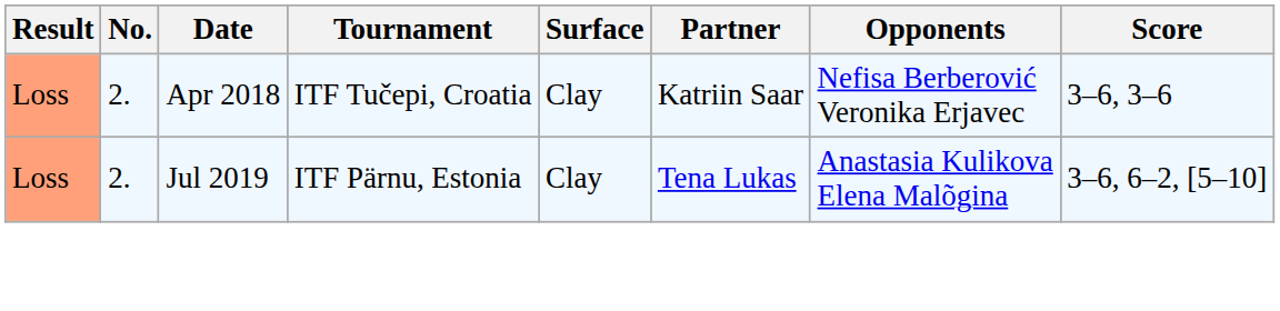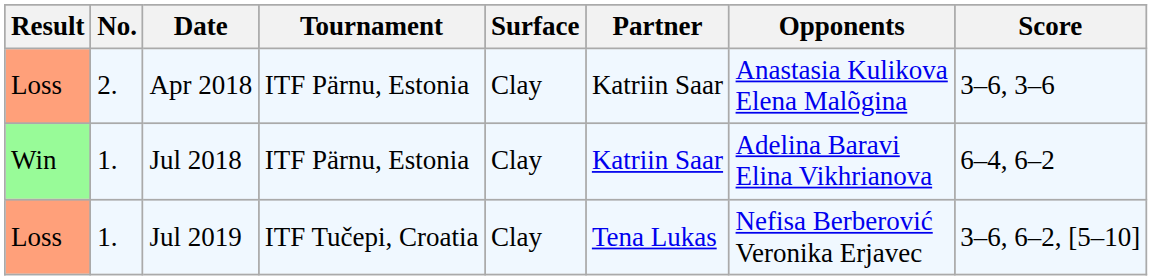Apr 2018 | Tournament: ITF Tučepi, Croatia -> ITF Pärnu, Estonia
Apr 2018 | Opponents: Nefisa Berberović Veronika Erjavec -> Anastasia Kulikova Elena Malõgina
+ row: Win | 1. | Jul 2018 | ITF Pärnu, Estonia | Clay | Katriin Saar | Adelina Baravi Elina Vikhrianova | 6–4, 6–2
Jul 2019 | No.: 2. -> 1.
Jul 2019 | Tournament: ITF Pärnu, Estonia -> ITF Tučepi, Croatia
Jul 2019 | Opponents: Anastasia Kulikova Elena Malõgina -> Nefisa Berberović Veronika Erjavec
